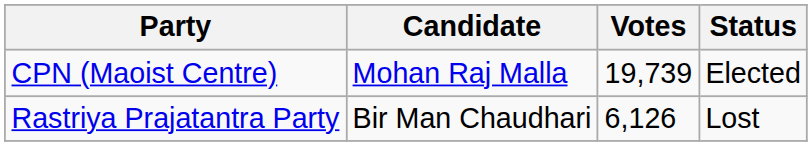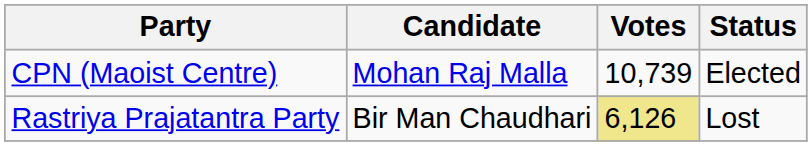CPN (Maoist Centre) | Votes: 19,739 -> 10,739
Rastriya Prajatantra Party | Votes: no background -> khaki background
